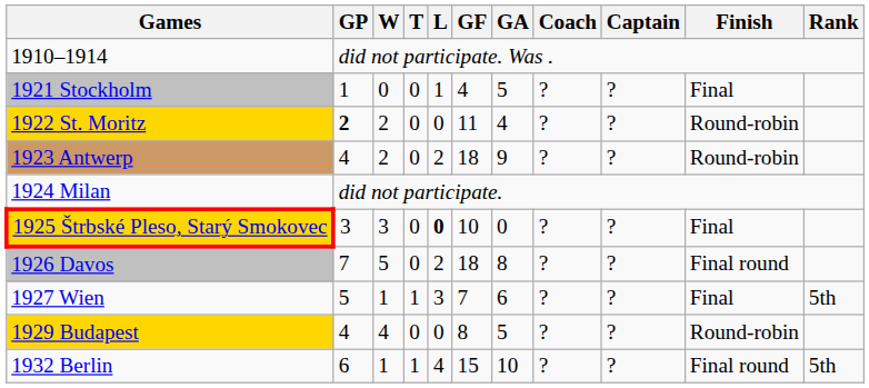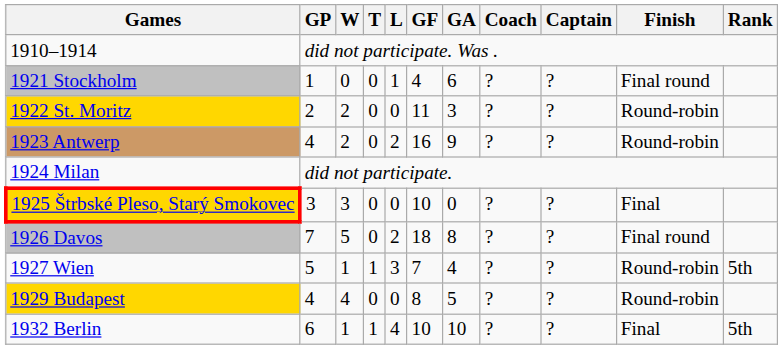1921 Stockholm | GA: 5 -> 6
1921 Stockholm | Finish: Final -> Final round
1922 St. Moritz | GP: bold -> normal
1922 St. Moritz | GA: 4 -> 3
1923 Antwerp | GF: 18 -> 16
1925 Štrbské Pleso, Starý Smokovec | L: bold -> normal
1927 Wien | GA: 6 -> 4
1927 Wien | Finish: Final -> Round-robin
1932 Berlin | GF: 15 -> 10
1932 Berlin | Finish: Final round -> Final
